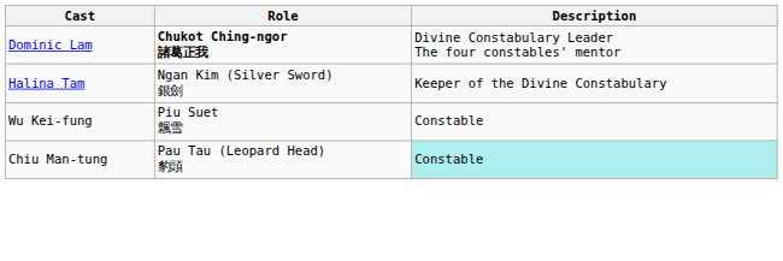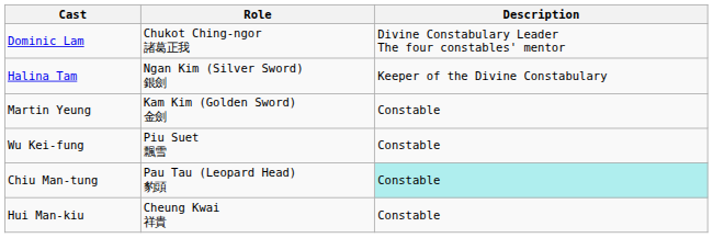Dominic Lam | Role: bold -> normal
+ row: Martin Yeung | Kam Kim (Golden Sword) 金劍 | Constable
+ row: Hui Man-kiu | Cheung Kwai 祥貴 | Constable
